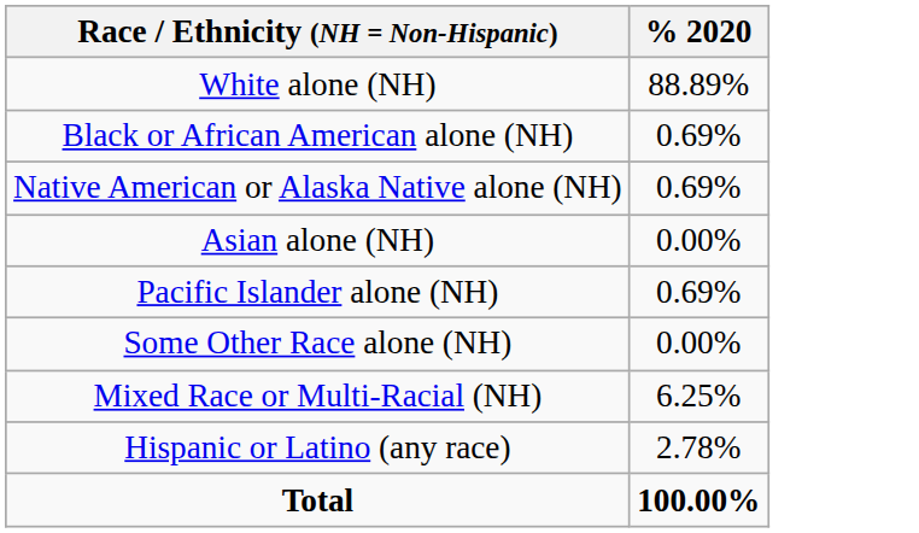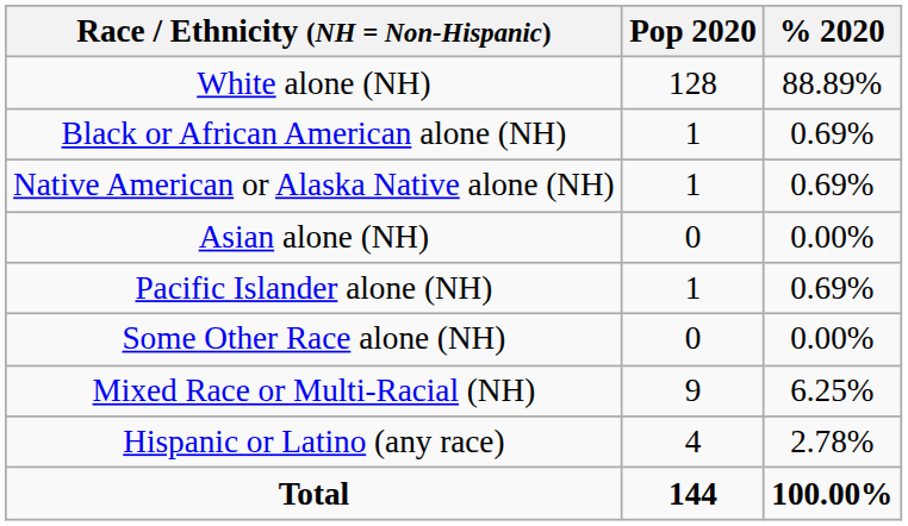+ column: Pop 2020 | 128 | 1 | 1 | 0 | 1 | 0 | 9 | 4 | 144
